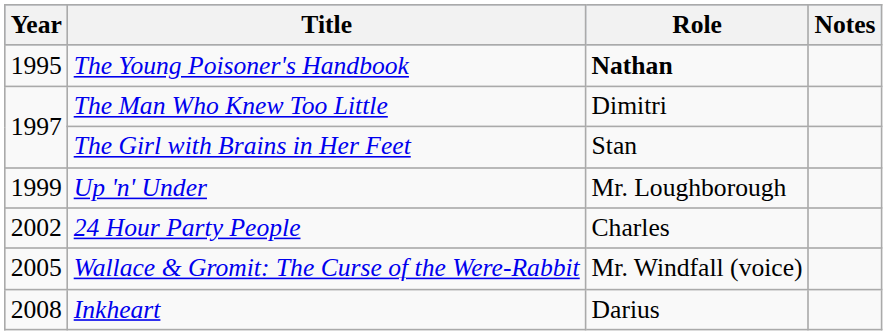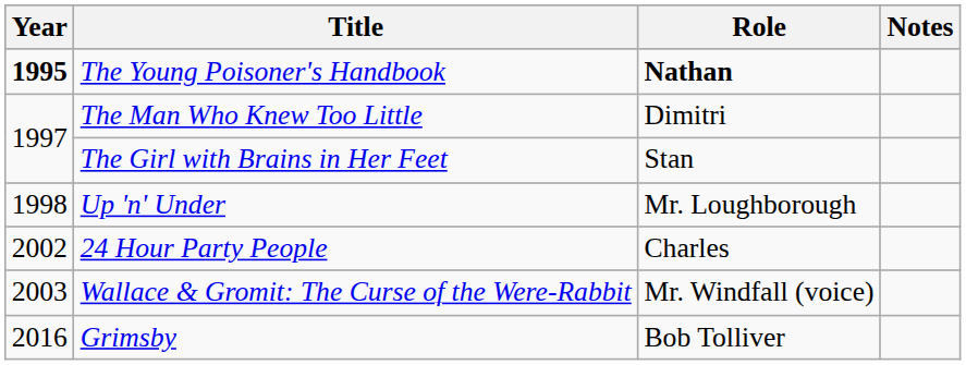The Young Poisoner's Handbook | Year: normal -> bold
Up 'n' Under | Year: 1999 -> 1998
Wallace & Gromit: The Curse of the Were-Rabbit | Year: 2005 -> 2003
- row: 2008 | Inkheart | Darius
+ row: 2016 | Grimsby | Bob Tolliver
